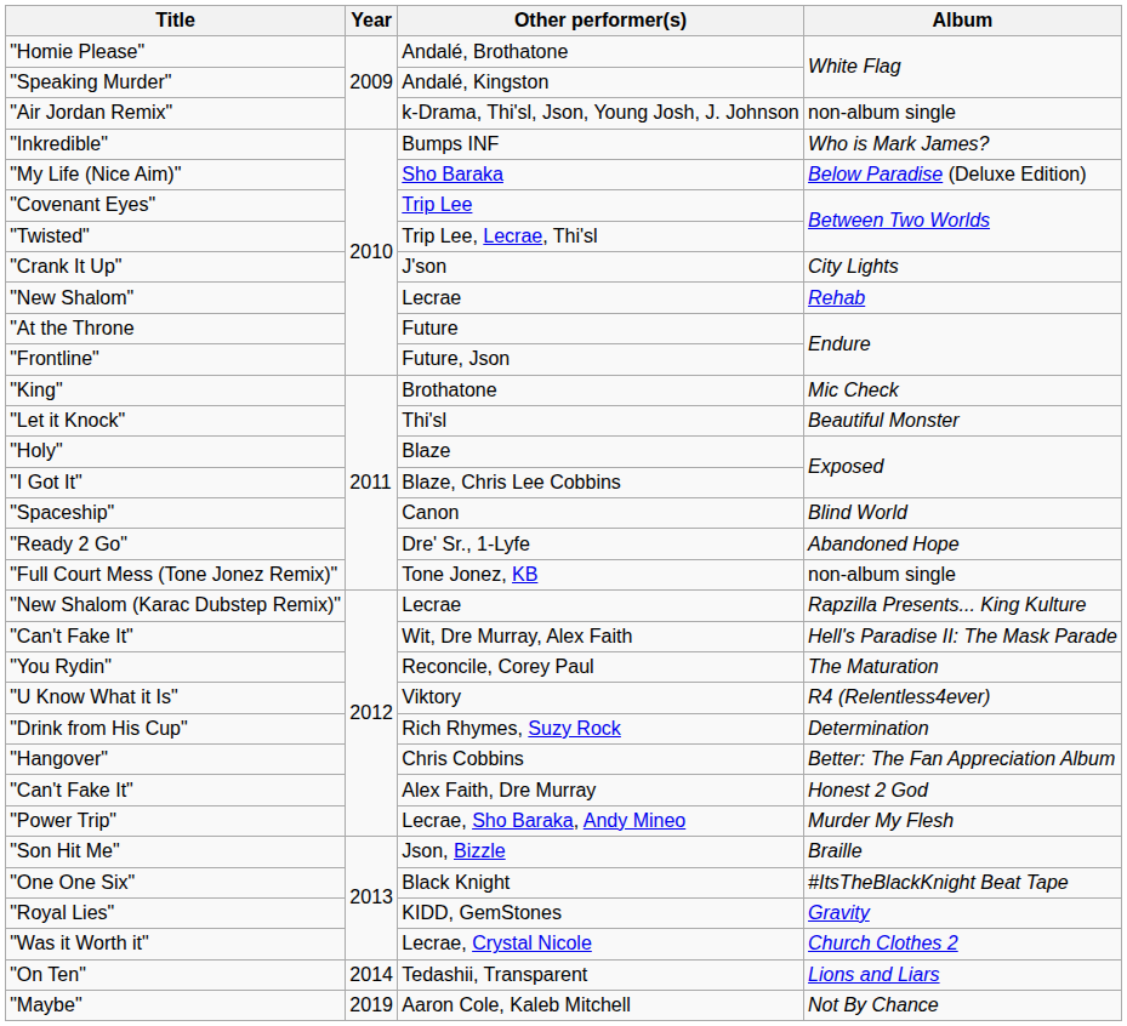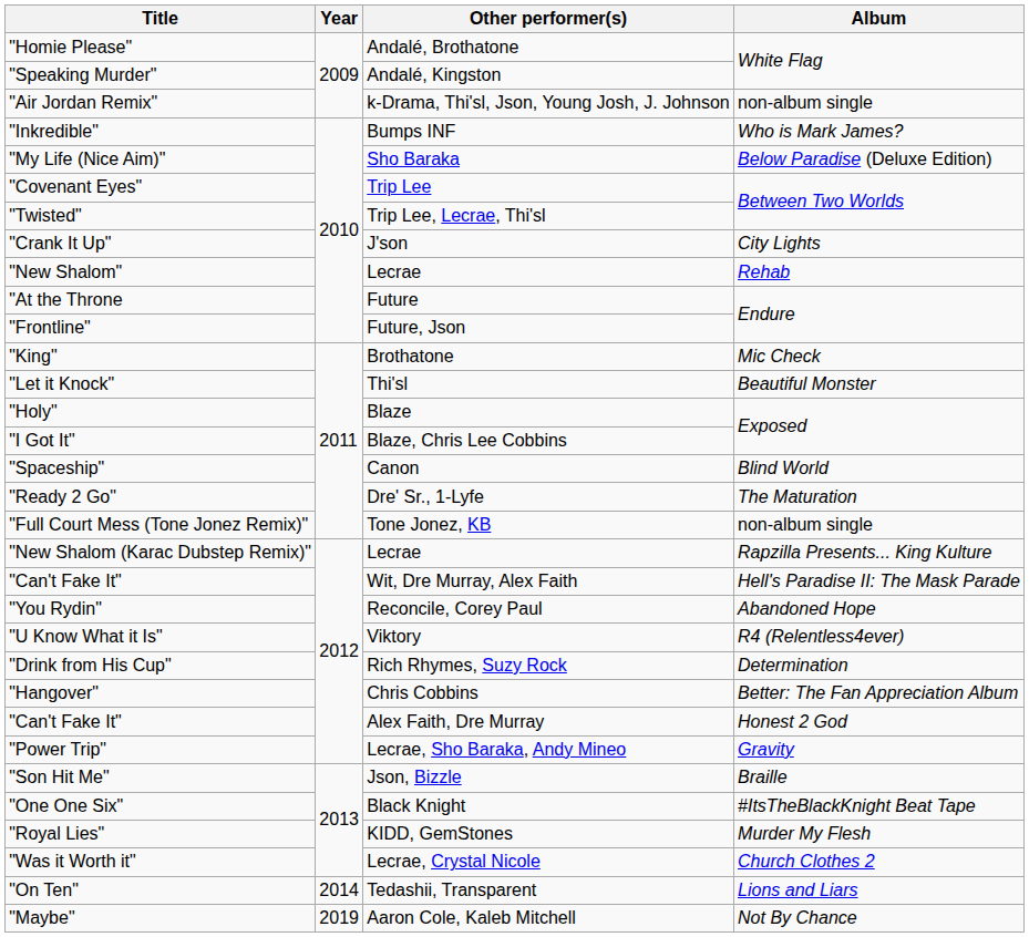"Ready 2 Go" | Album: Abandoned Hope -> The Maturation
"You Rydin" | Album: The Maturation -> Abandoned Hope
"Power Trip" | Album: Murder My Flesh -> Gravity
"Royal Lies" | Album: Gravity -> Murder My Flesh
